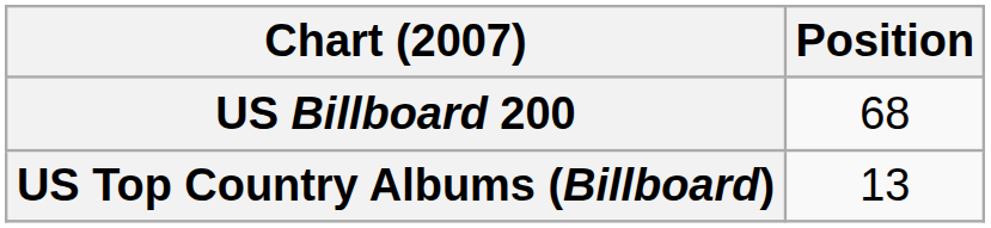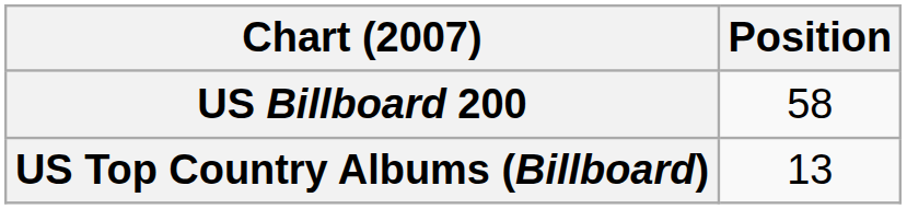US Billboard 200 | Position: 68 -> 58
